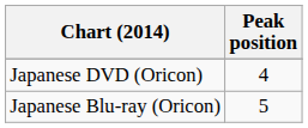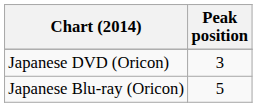Japanese DVD (Oricon) | Peak position: 4 -> 3
